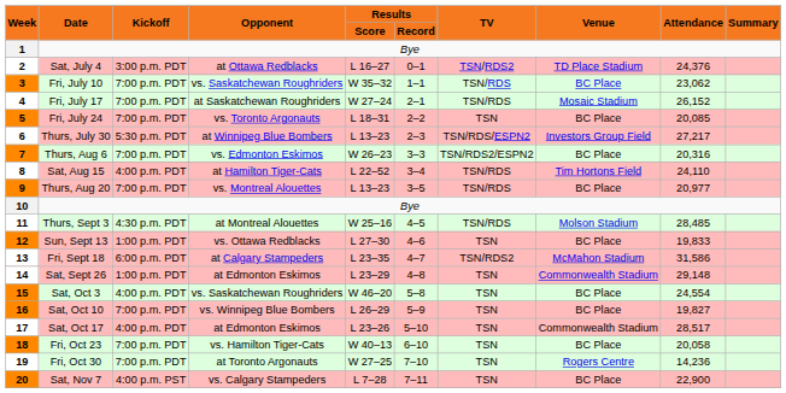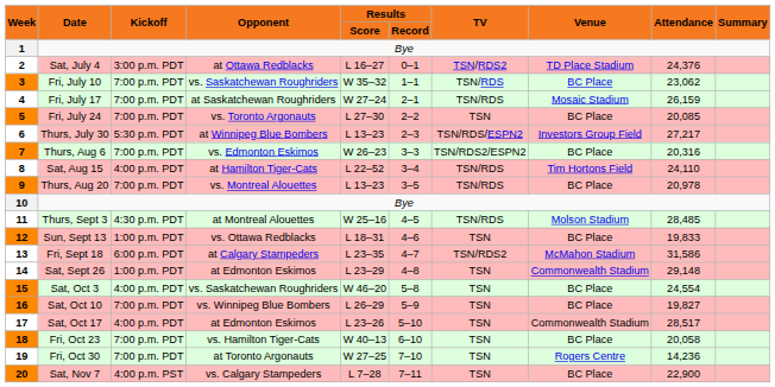Fri, July 17 | Attendance: 26,152 -> 26,159
Fri, July 24 | Results / Score: L 18–31 -> L 27–30
Thurs, Aug 20 | Attendance: 20,977 -> 20,978
Sun, Sept 13 | Results / Score: L 27–30 -> L 18–31
